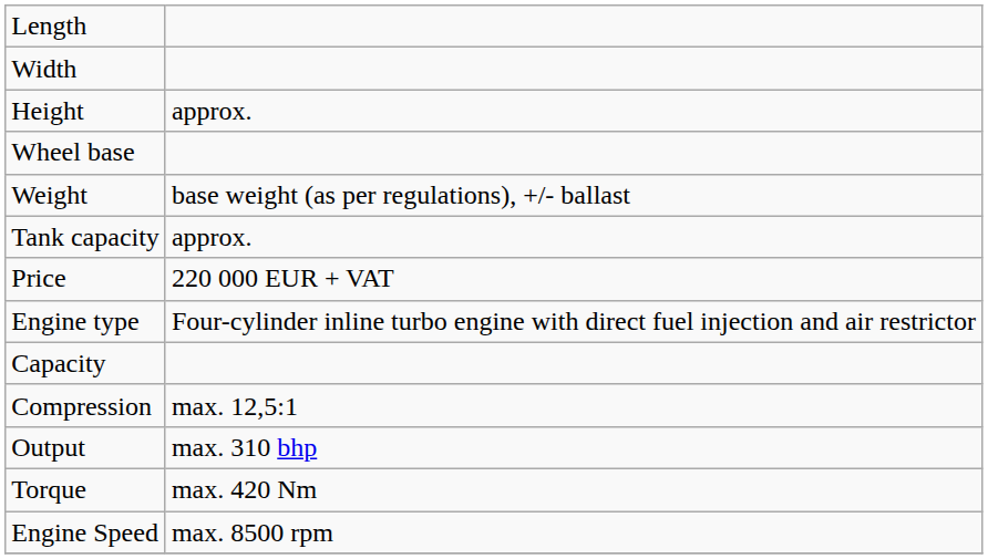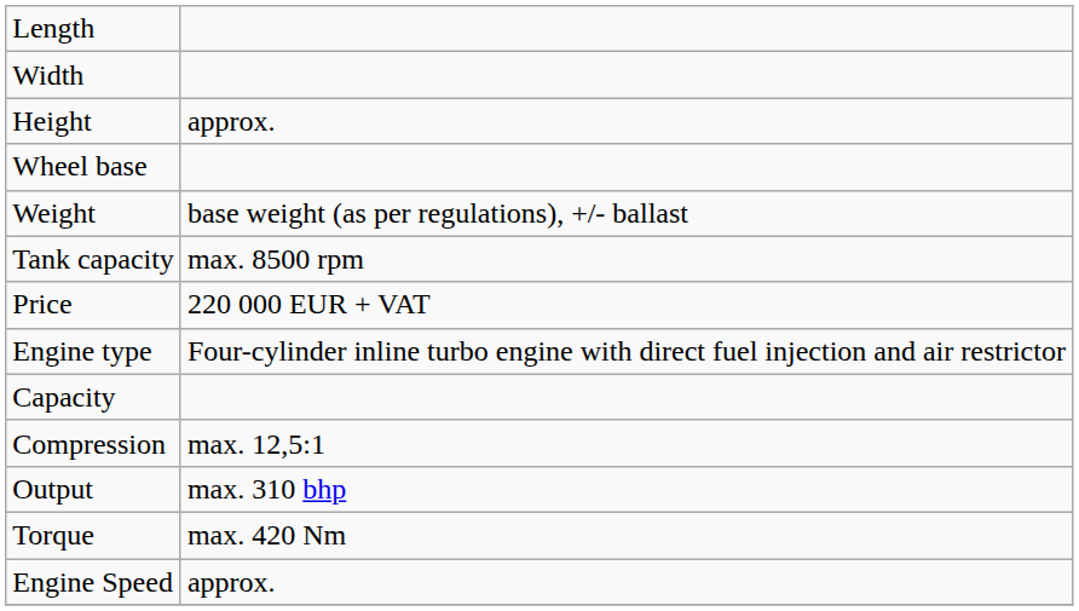Tank capacity | column 2: approx. -> max. 8500 rpm
Engine Speed | column 2: max. 8500 rpm -> approx.
